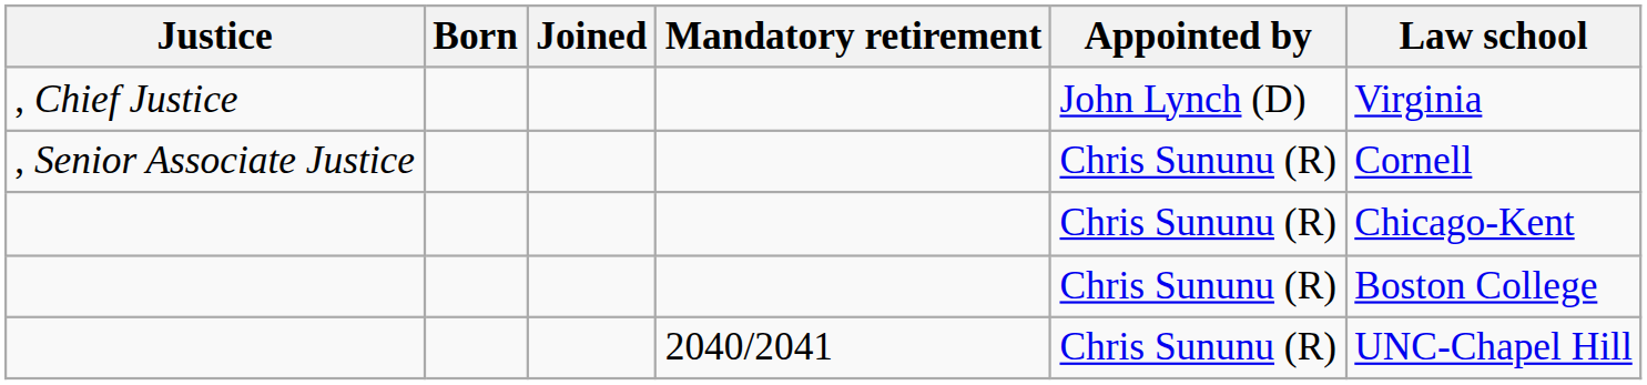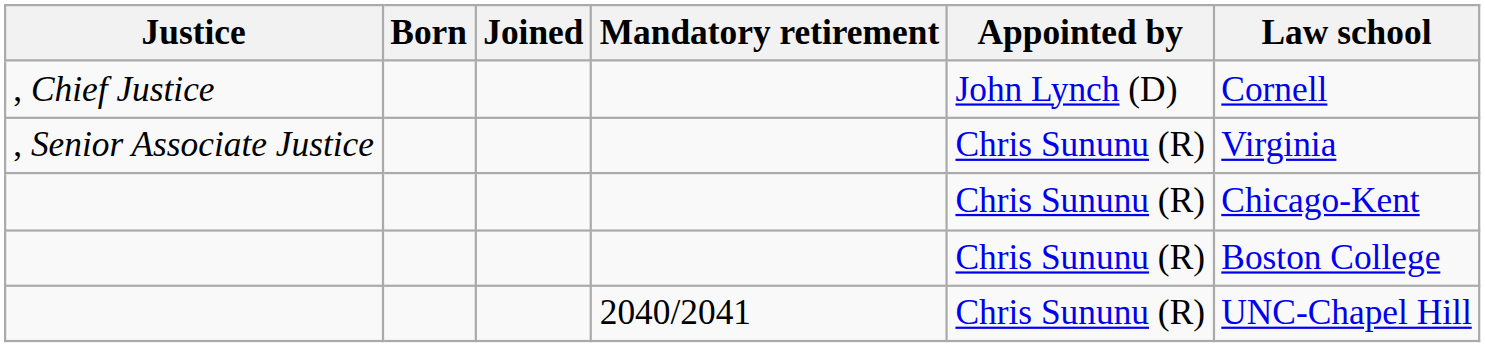, Chief Justice | Law school: Virginia -> Cornell
, Senior Associate Justice | Law school: Cornell -> Virginia
